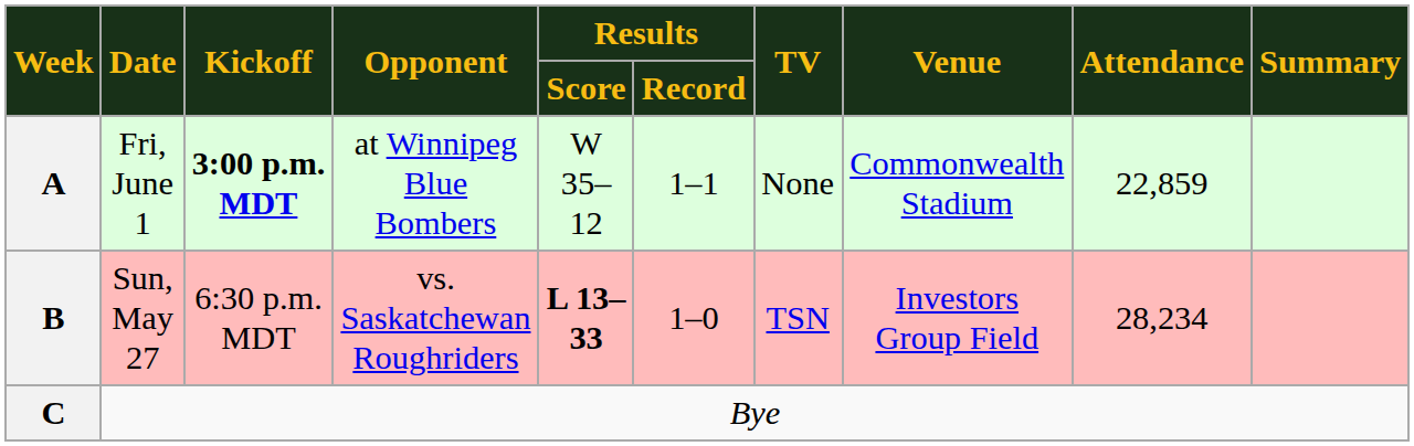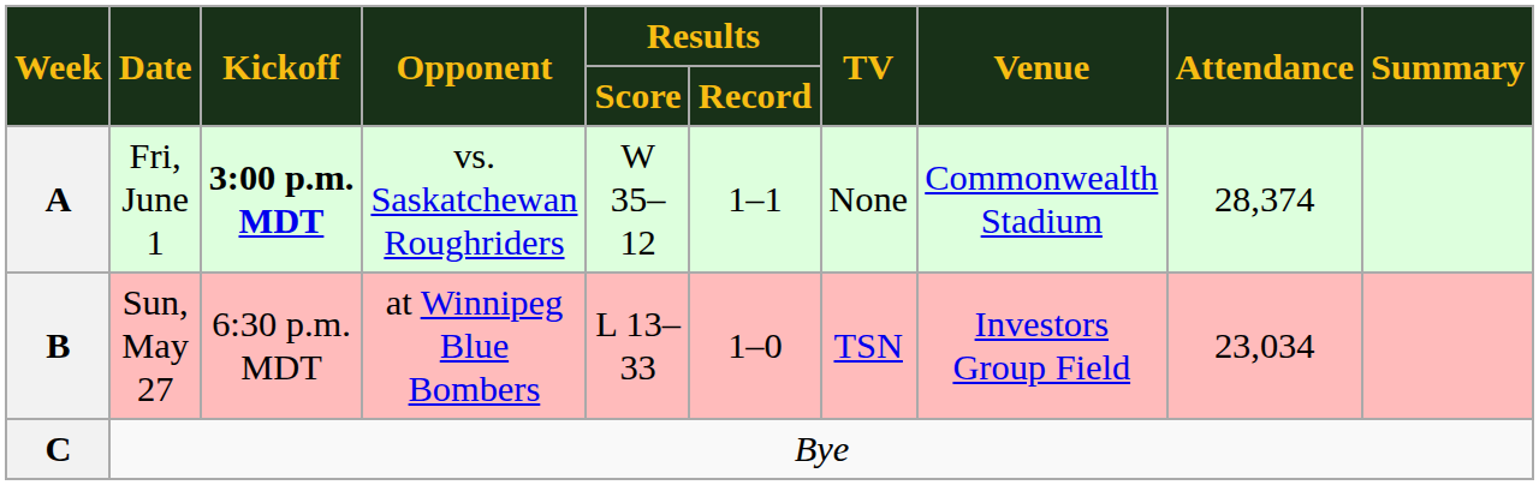A | Opponent: at Winnipeg Blue Bombers -> vs. Saskatchewan Roughriders
A | Attendance: 22,859 -> 28,374
B | Opponent: vs. Saskatchewan Roughriders -> at Winnipeg Blue Bombers
B | Results / Score: bold -> normal
B | Attendance: 28,234 -> 23,034
